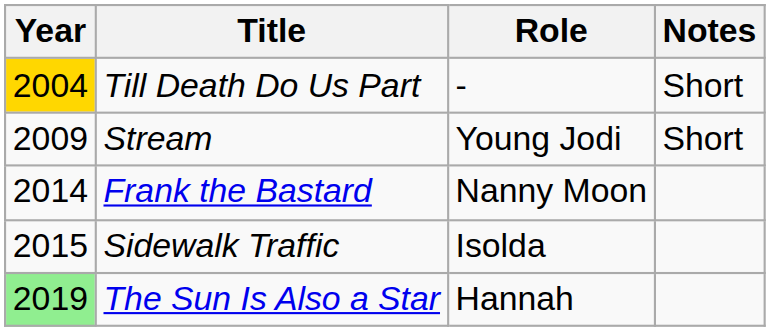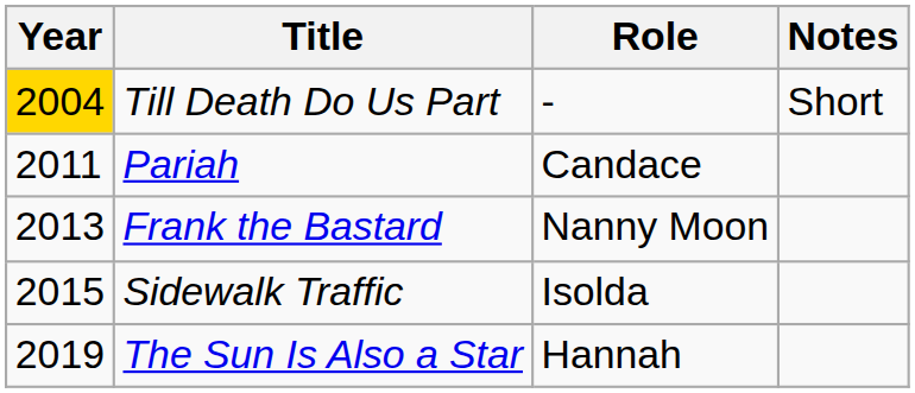- row: 2009 | Stream | Young Jodi | Short
+ row: 2011 | Pariah | Candace
Frank the Bastard | Year: 2014 -> 2013
The Sun Is Also a Star | Year: lightgreen background -> no background
